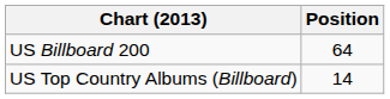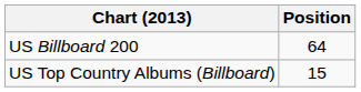US Top Country Albums (Billboard) | Position: 14 -> 15
